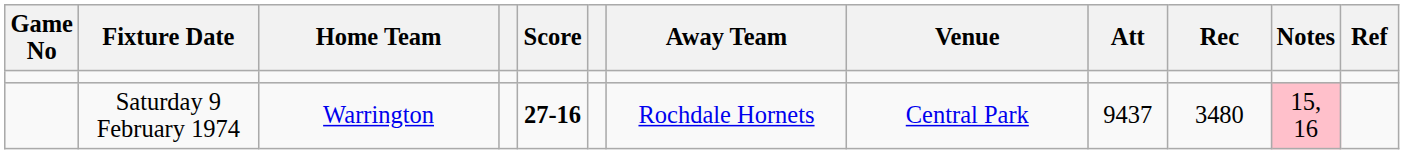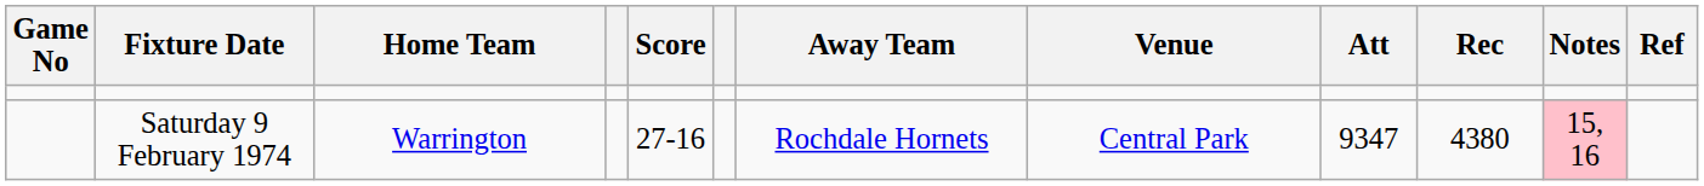Saturday 9 February 1974 | Score: bold -> normal
Saturday 9 February 1974 | Att: 9437 -> 9347
Saturday 9 February 1974 | Rec: 3480 -> 4380
